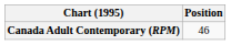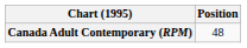Canada Adult Contemporary (RPM) | Position: 46 -> 48
